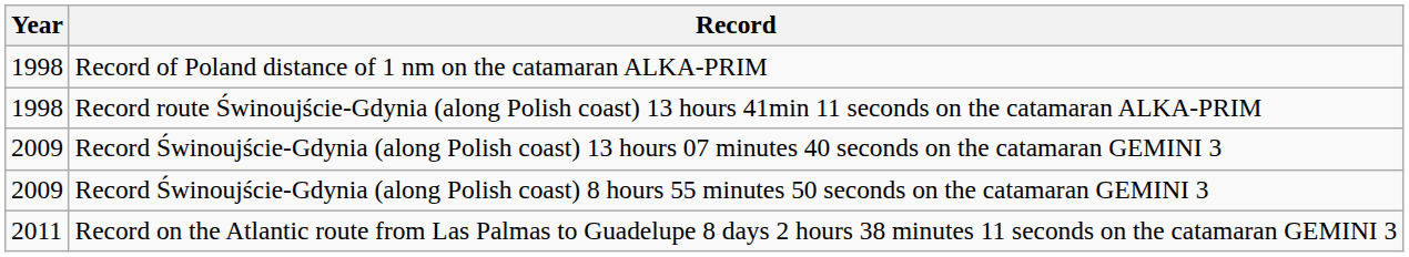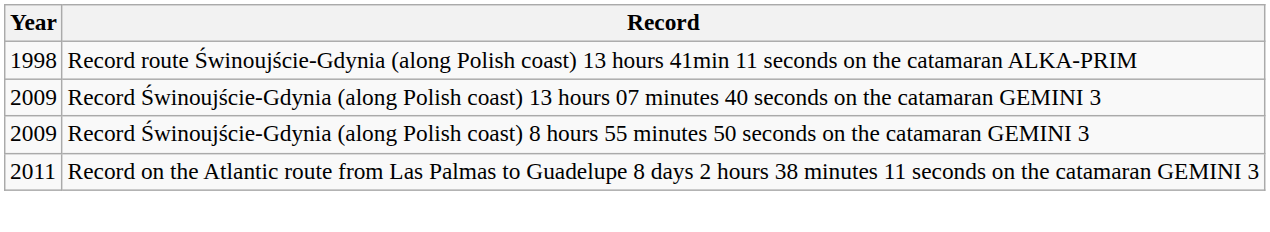- row: 1998 | Record of Poland distance of 1 nm on the catamaran ALKA-PRIM
